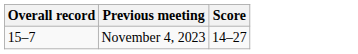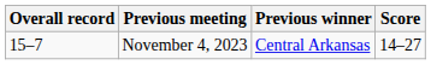+ column: Previous winner | Central Arkansas
